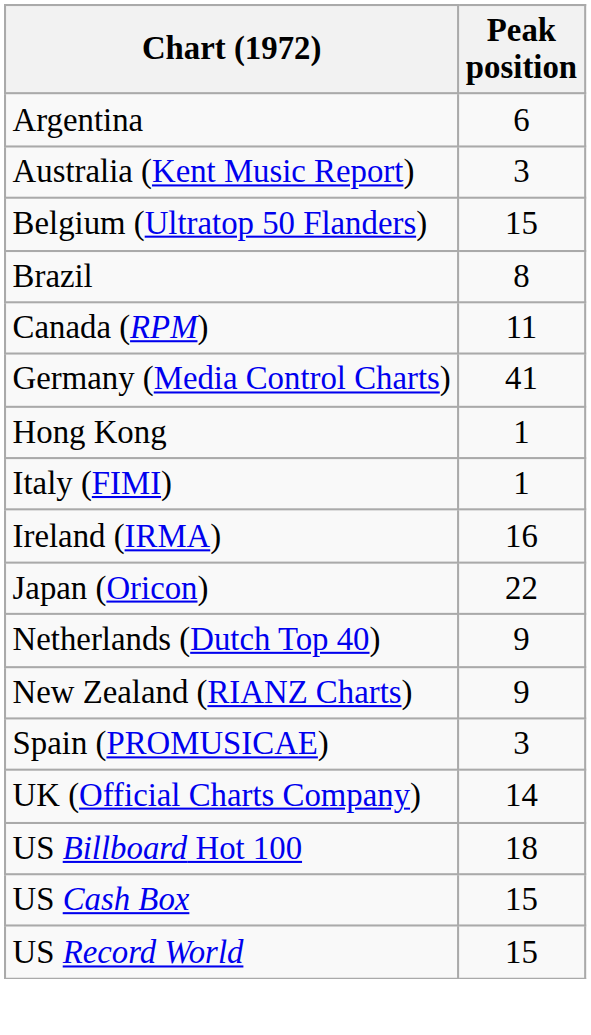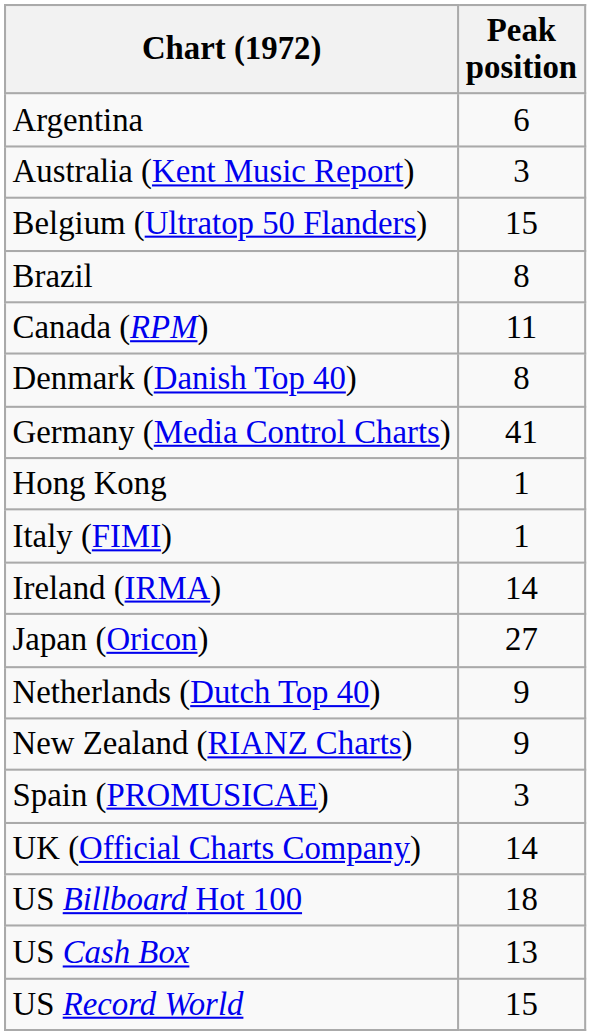+ row: Denmark (Danish Top 40) | 8
Ireland (IRMA) | Peak position: 16 -> 14
Japan (Oricon) | Peak position: 22 -> 27
US Cash Box | Peak position: 15 -> 13
